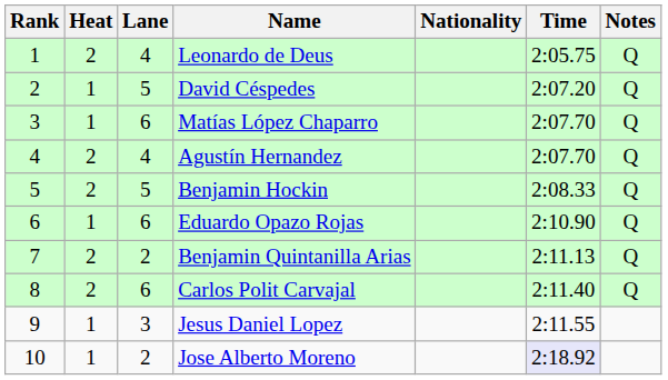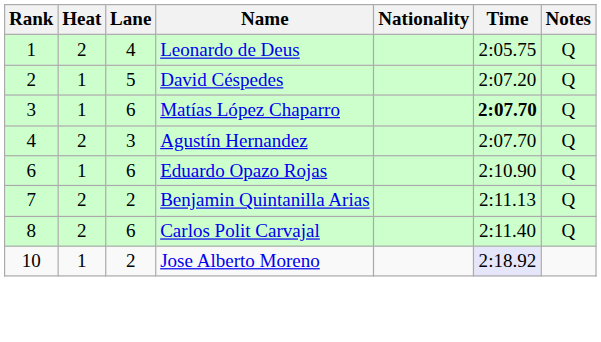Matías López Chaparro | Time: normal -> bold
Agustín Hernandez | Lane: 4 -> 3
- row: 5 | 2 | 5 | Benjamin Hockin | 2:08.33 | Q
- row: 9 | 1 | 3 | Jesus Daniel Lopez | 2:11.55
